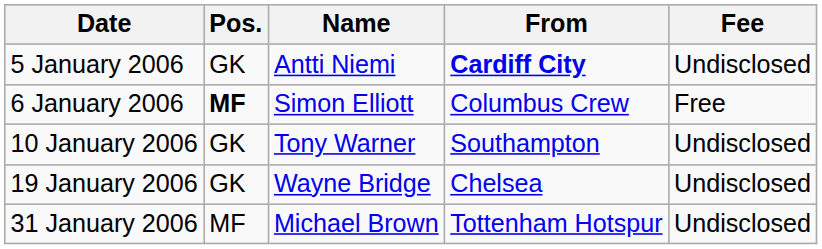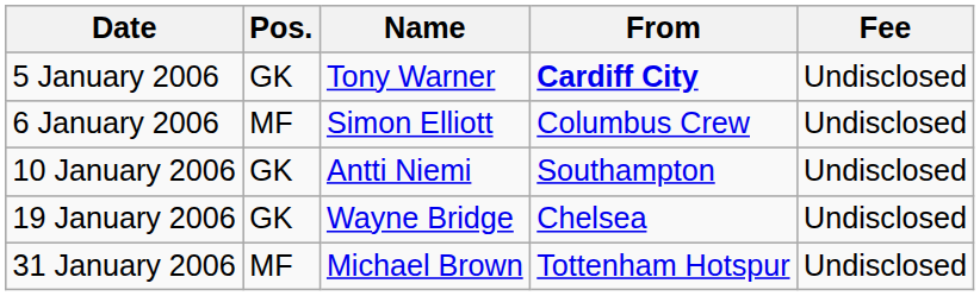5 January 2006 | Name: Antti Niemi -> Tony Warner
6 January 2006 | Pos.: bold -> normal
6 January 2006 | Fee: Free -> Undisclosed
10 January 2006 | Name: Tony Warner -> Antti Niemi
